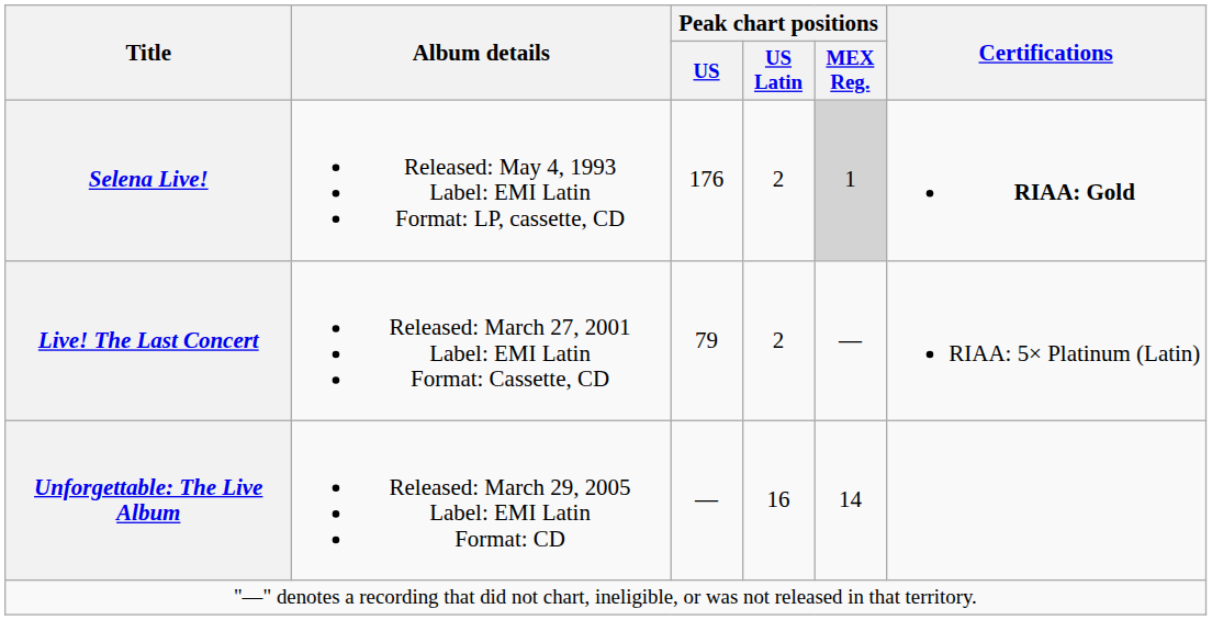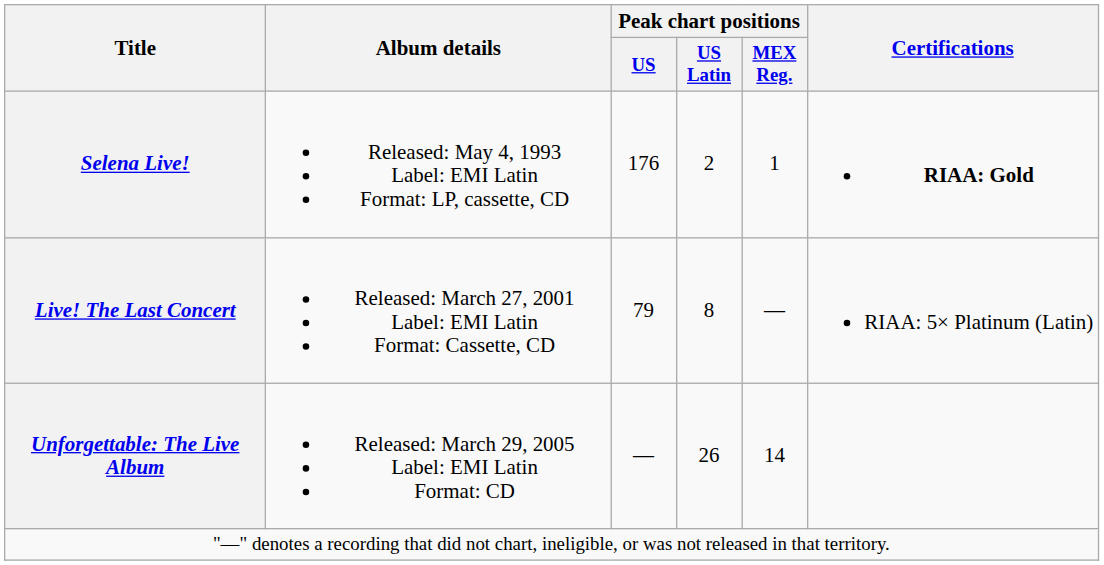Selena Live! | Peak chart positions / MEX Reg.: lightgrey background -> no background
Live! The Last Concert | Peak chart positions / US Latin: 2 -> 8
Unforgettable: The Live Album | Peak chart positions / US Latin: 16 -> 26
